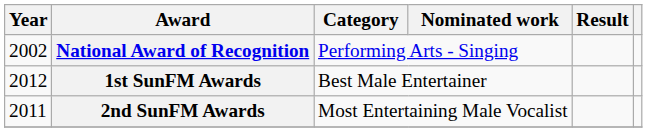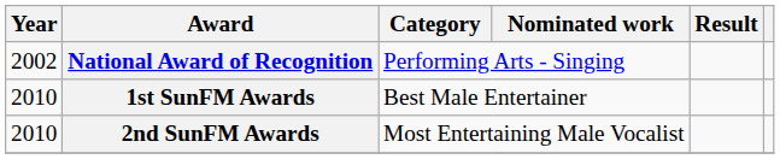1st SunFM Awards | Year: 2012 -> 2010
2nd SunFM Awards | Year: 2011 -> 2010
